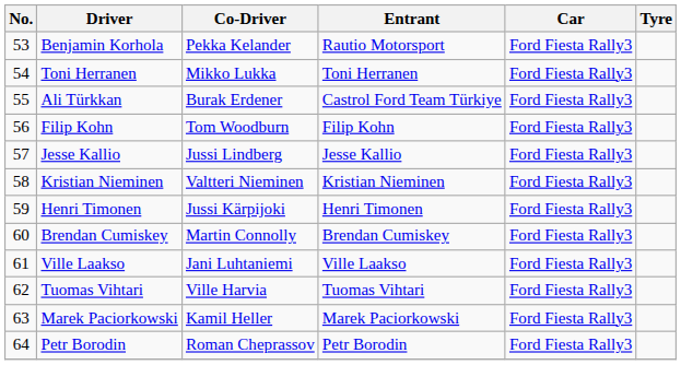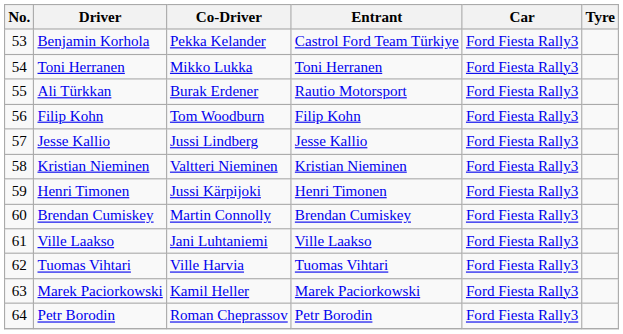Benjamin Korhola | Entrant: Rautio Motorsport -> Castrol Ford Team Türkiye
Ali Türkkan | Entrant: Castrol Ford Team Türkiye -> Rautio Motorsport
